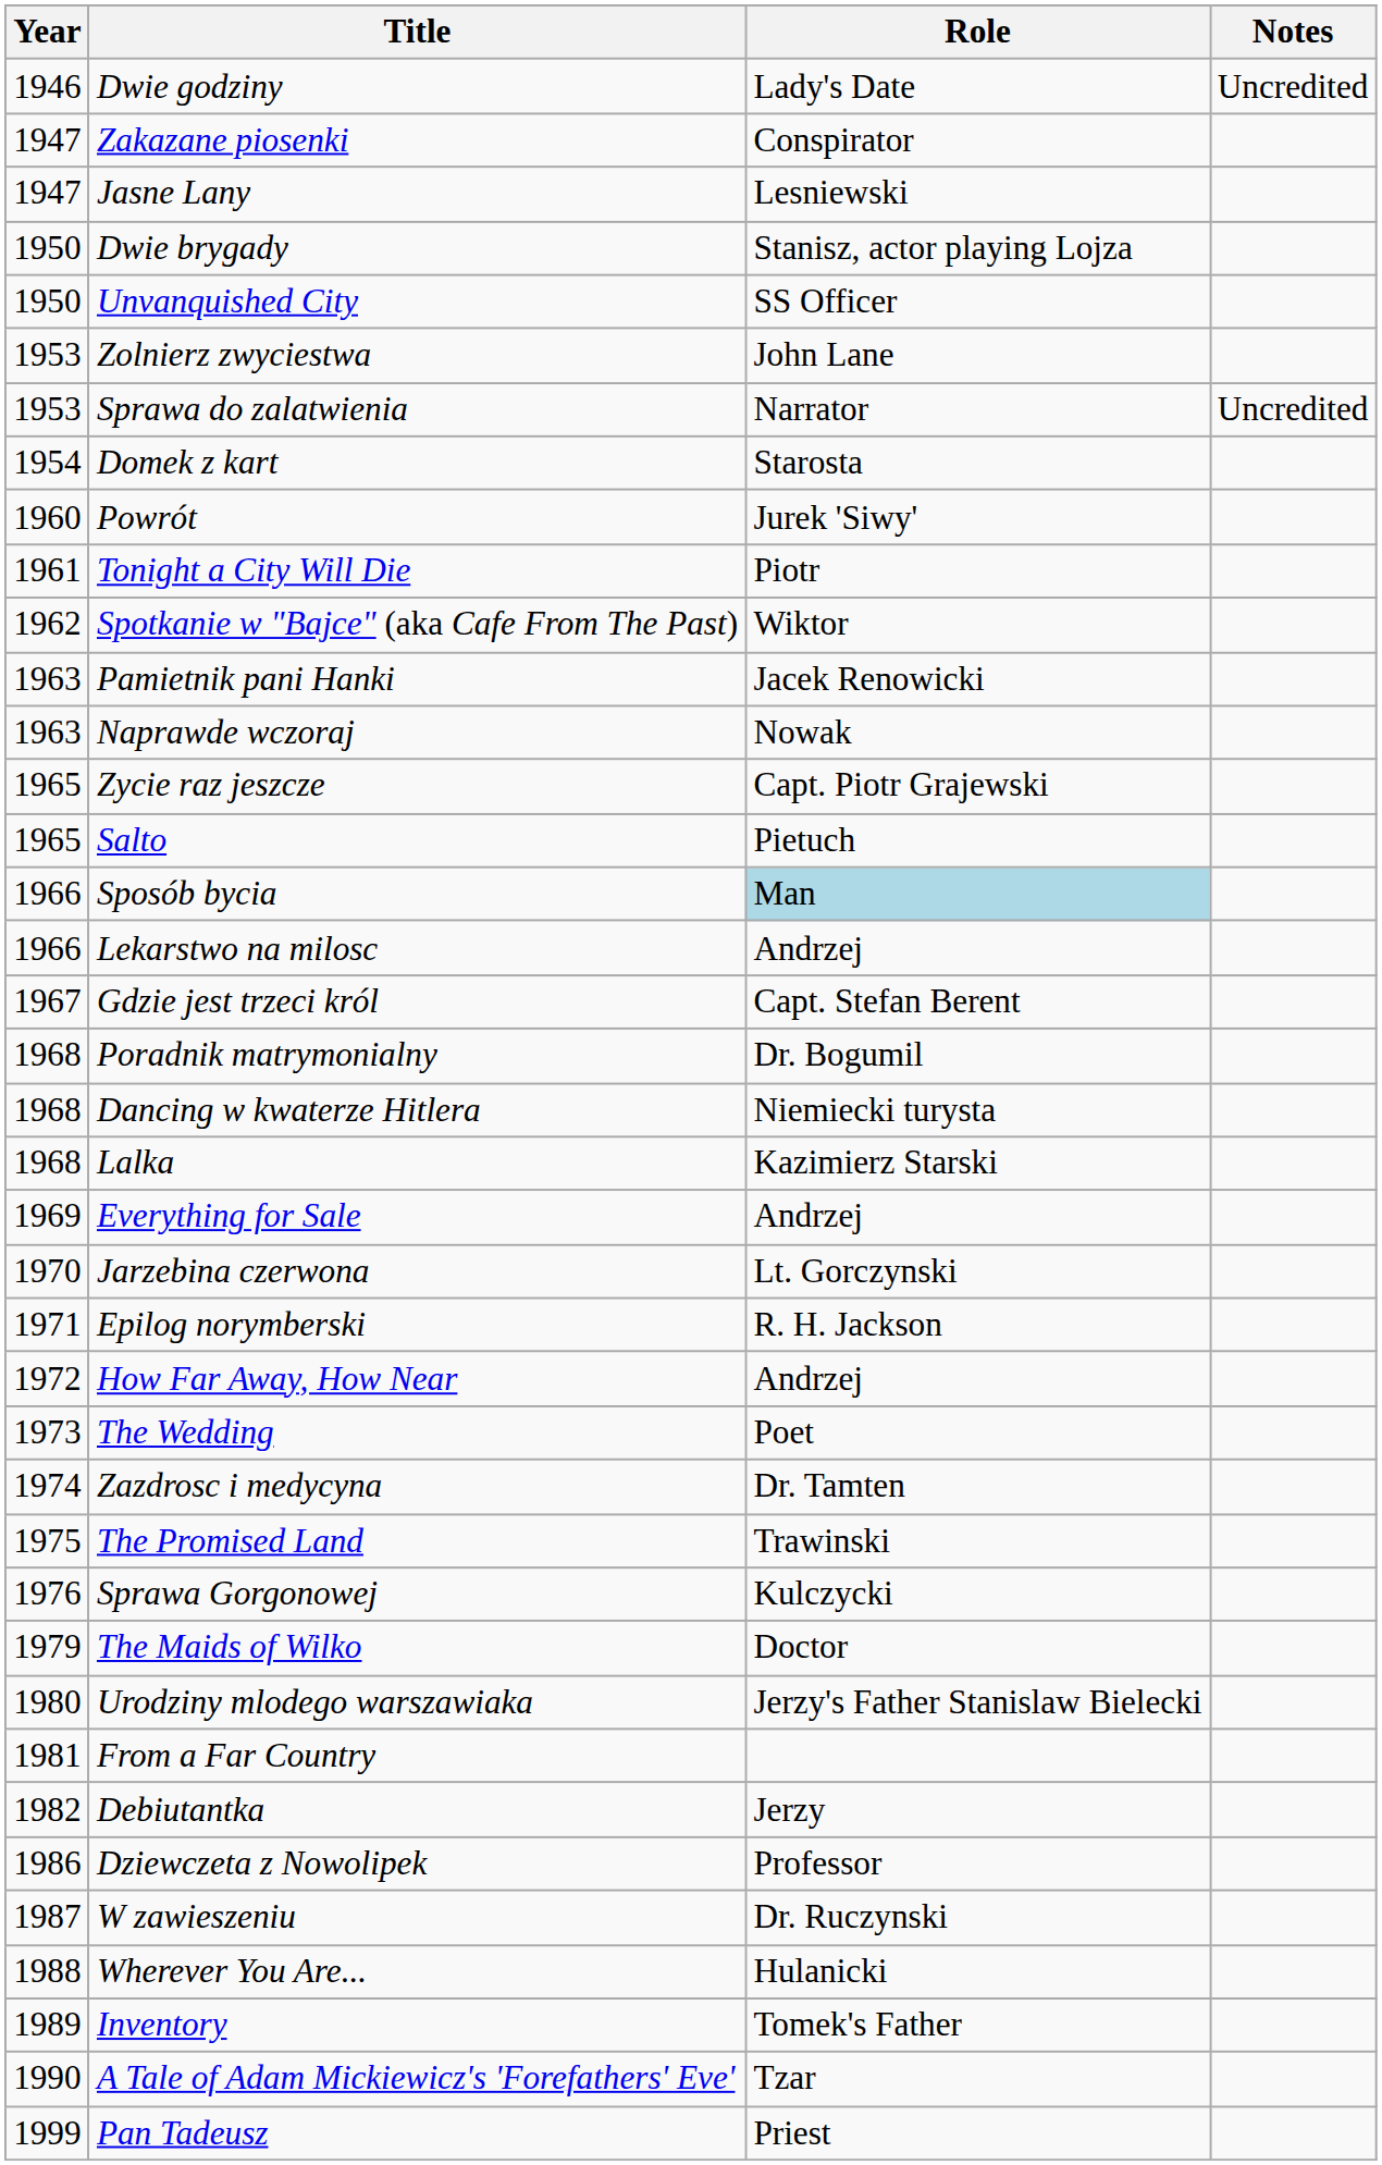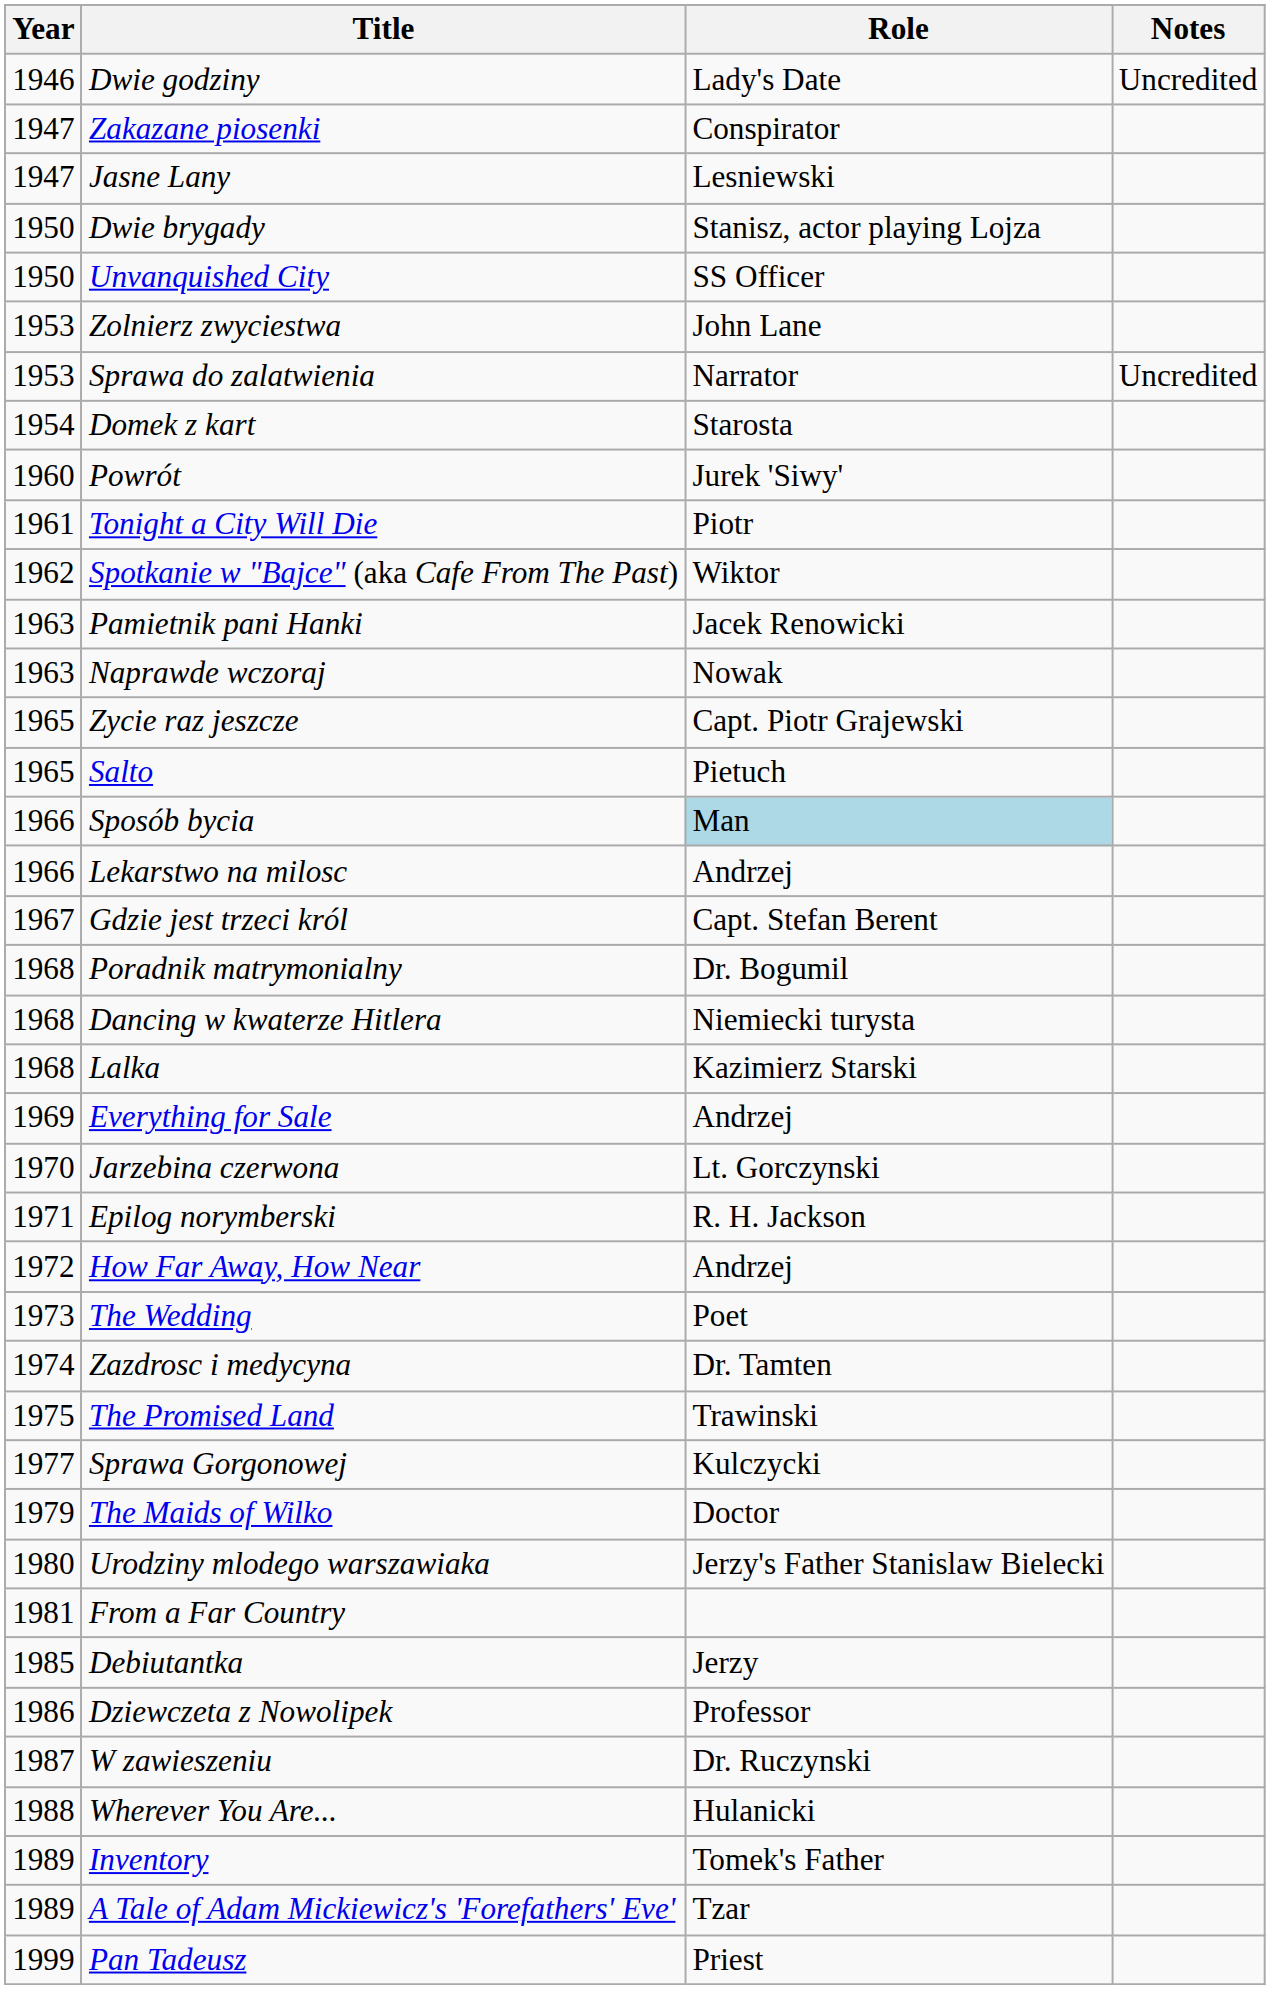Sprawa Gorgonowej | Year: 1976 -> 1977
Debiutantka | Year: 1982 -> 1985
A Tale of Adam Mickiewicz's 'Forefathers' Eve' | Year: 1990 -> 1989
